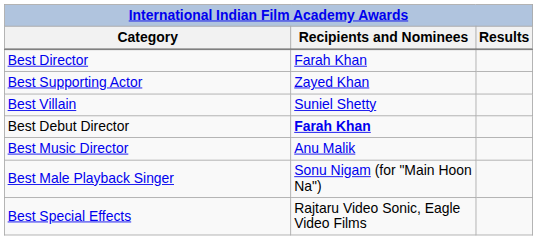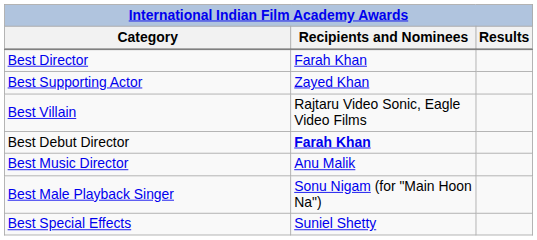Best Villain | Recipients and Nominees: Suniel Shetty -> Rajtaru Video Sonic, Eagle Video Films
Best Special Effects | Recipients and Nominees: Rajtaru Video Sonic, Eagle Video Films -> Suniel Shetty
